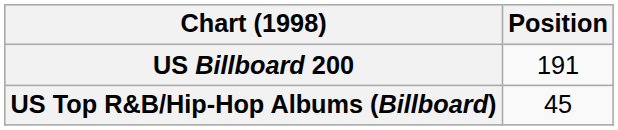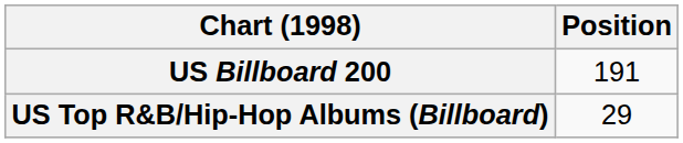US Top R&B/Hip-Hop Albums (Billboard) | Position: 45 -> 29
